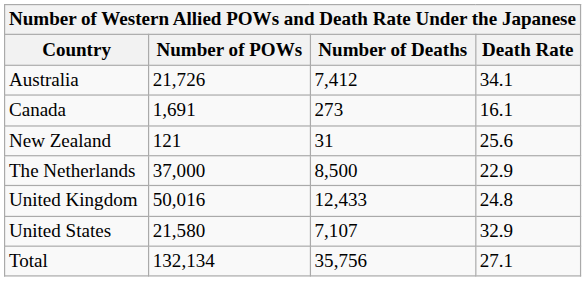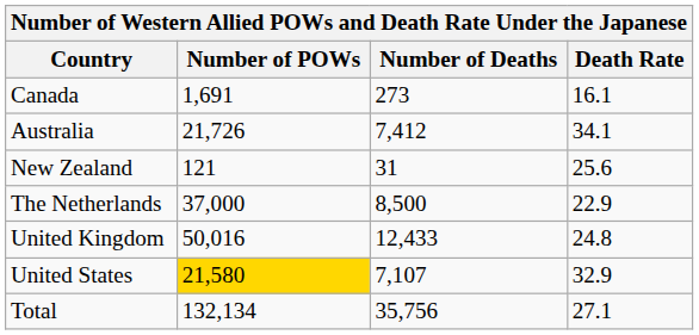rows swapped: Australia <-> Canada
United States | Number of POWs: no background -> gold background
